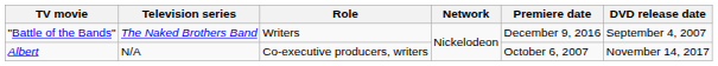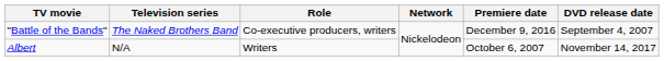"Battle of the Bands" | Role: Writers -> Co-executive producers, writers
Albert | Role: Co-executive producers, writers -> Writers
